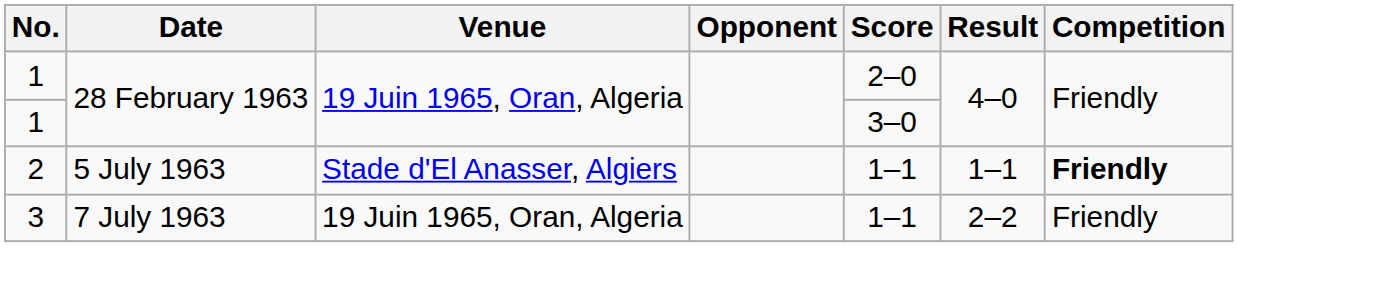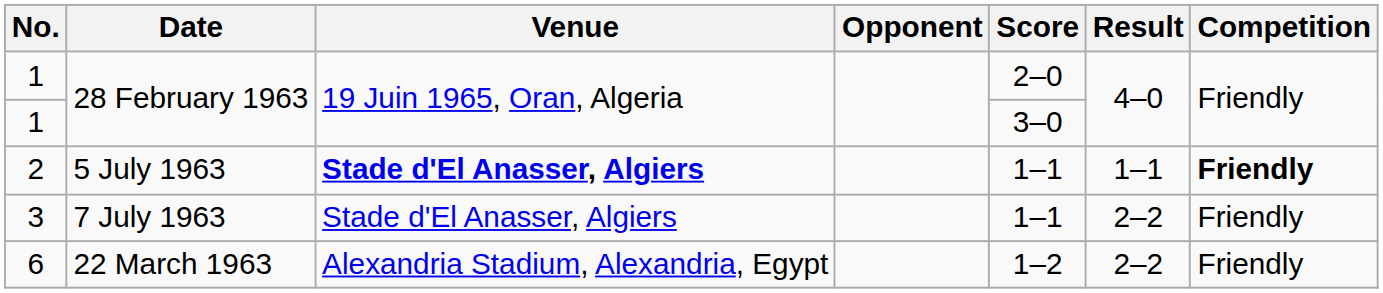2 | Venue: normal -> bold
3 | Venue: 19 Juin 1965, Oran, Algeria -> Stade d'El Anasser, Algiers
+ row: 6 | 22 March 1963 | Alexandria Stadium, Alexandria, Egypt | 1–2 | 2–2 | Friendly
